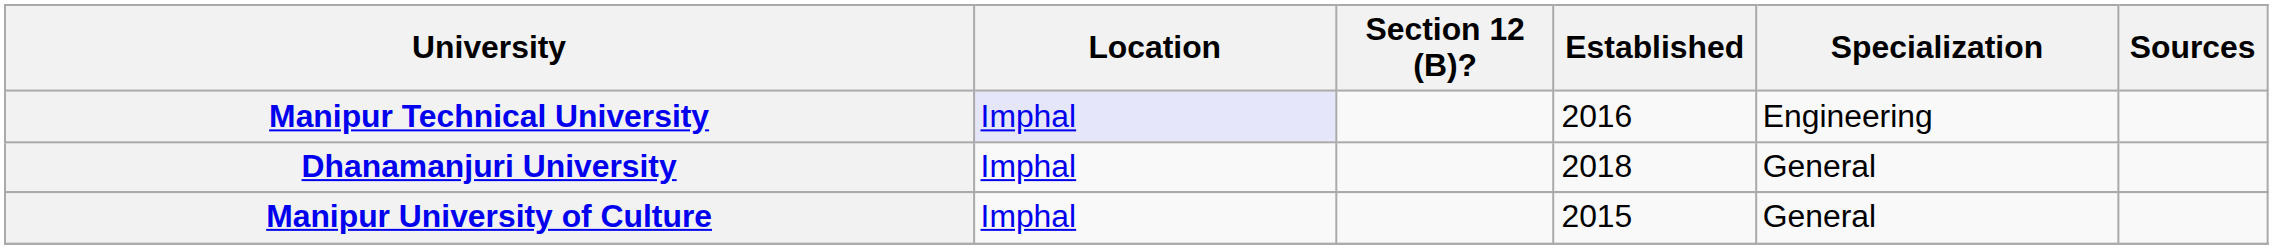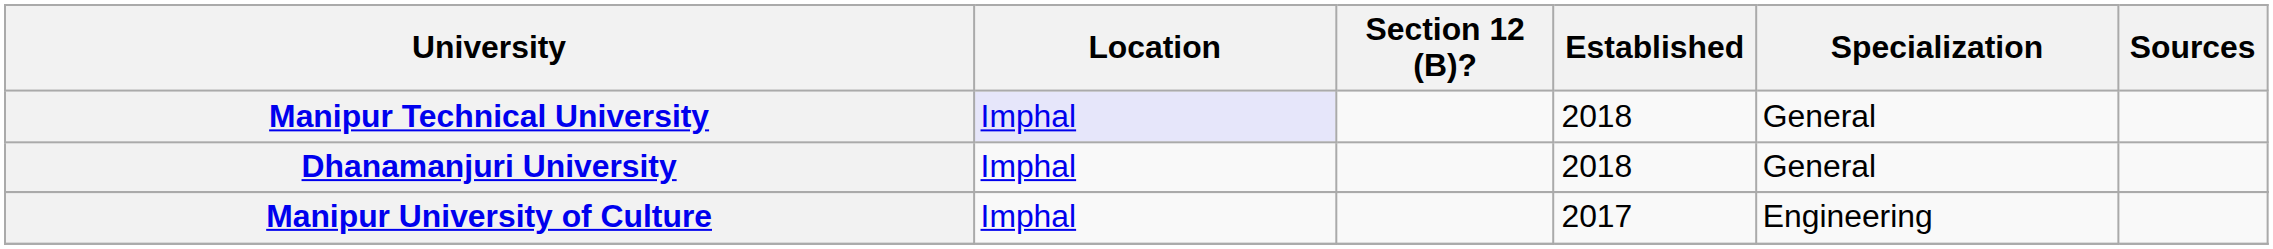Manipur Technical University | Established: 2016 -> 2018
Manipur Technical University | Specialization: Engineering -> General
Manipur University of Culture | Established: 2015 -> 2017
Manipur University of Culture | Specialization: General -> Engineering
